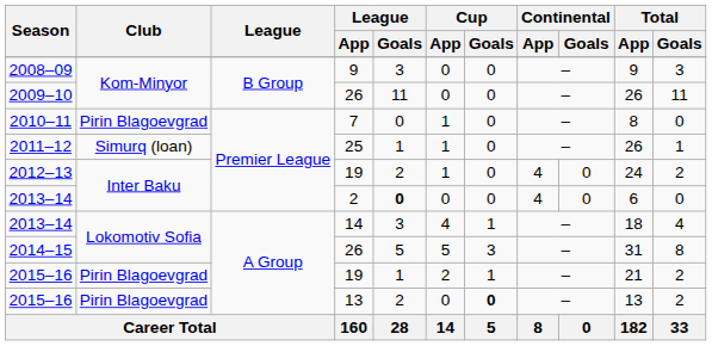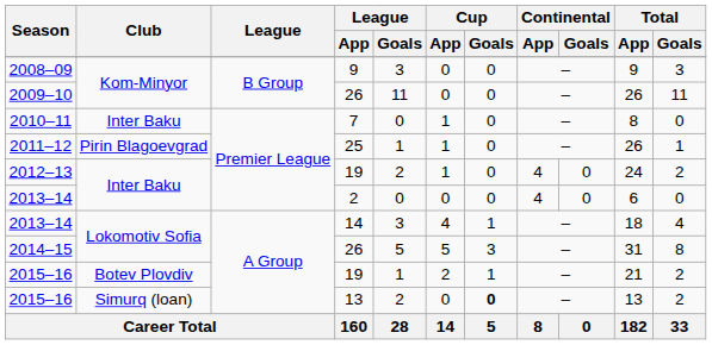2010–11 | Club: Pirin Blagoevgrad -> Inter Baku
2011–12 | Club: Simurq (loan) -> Pirin Blagoevgrad
2013–14 / 2 | League / Goals: bold -> normal
2015–16 / 19 | Club: Pirin Blagoevgrad -> Botev Plovdiv
2015–16 / 13 | Club: Pirin Blagoevgrad -> Simurq (loan)
